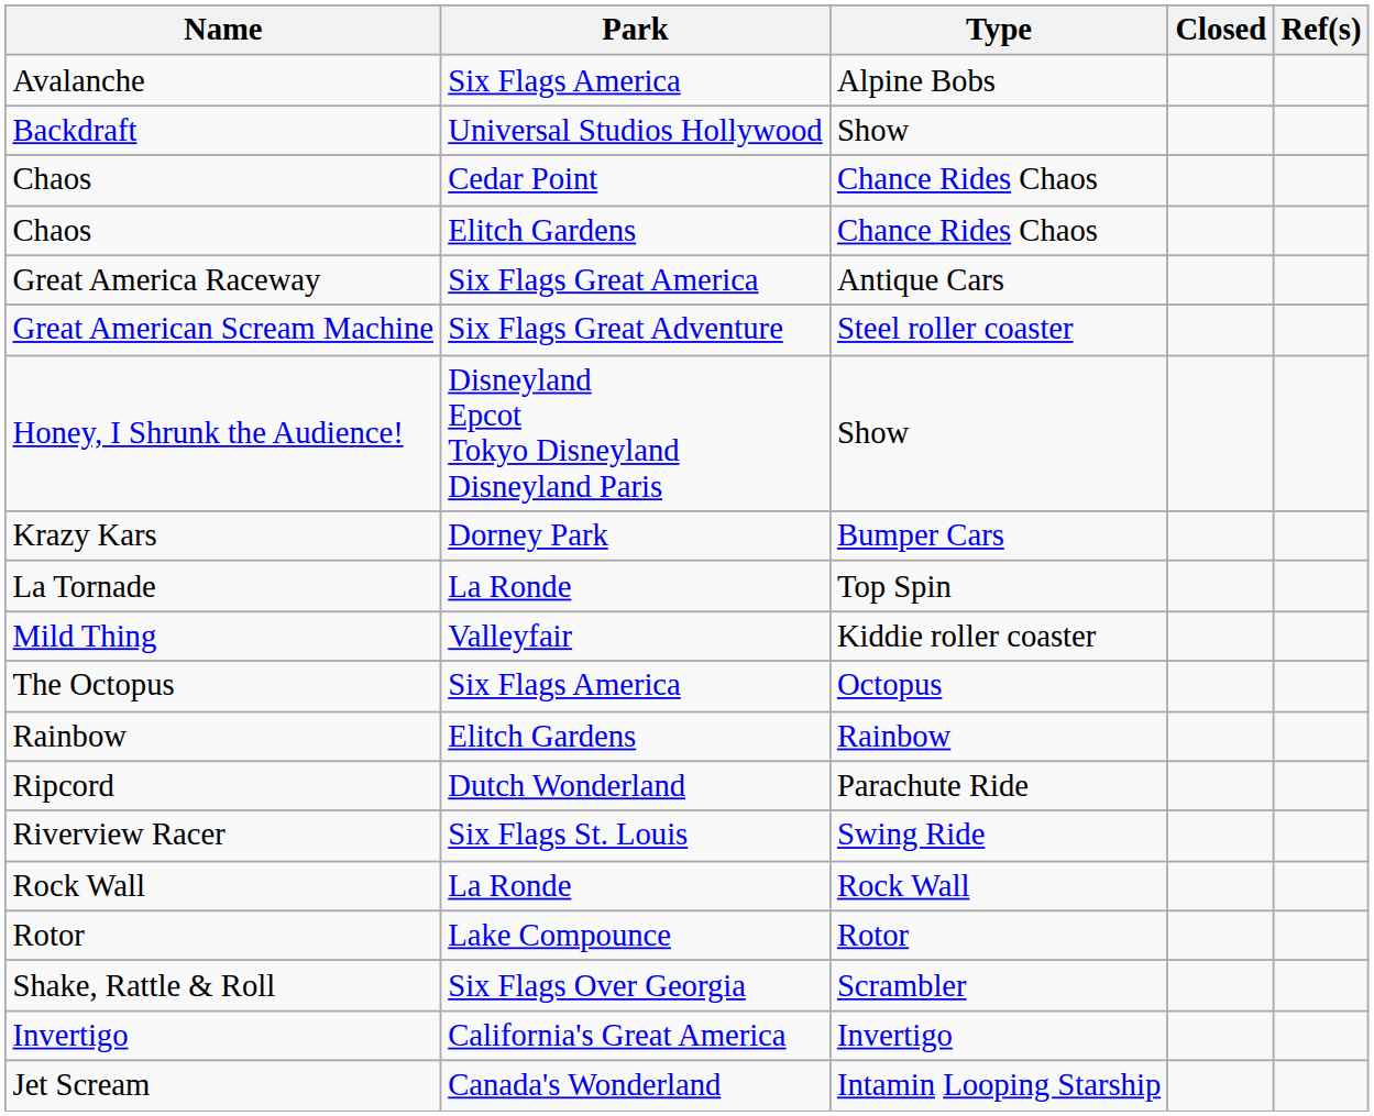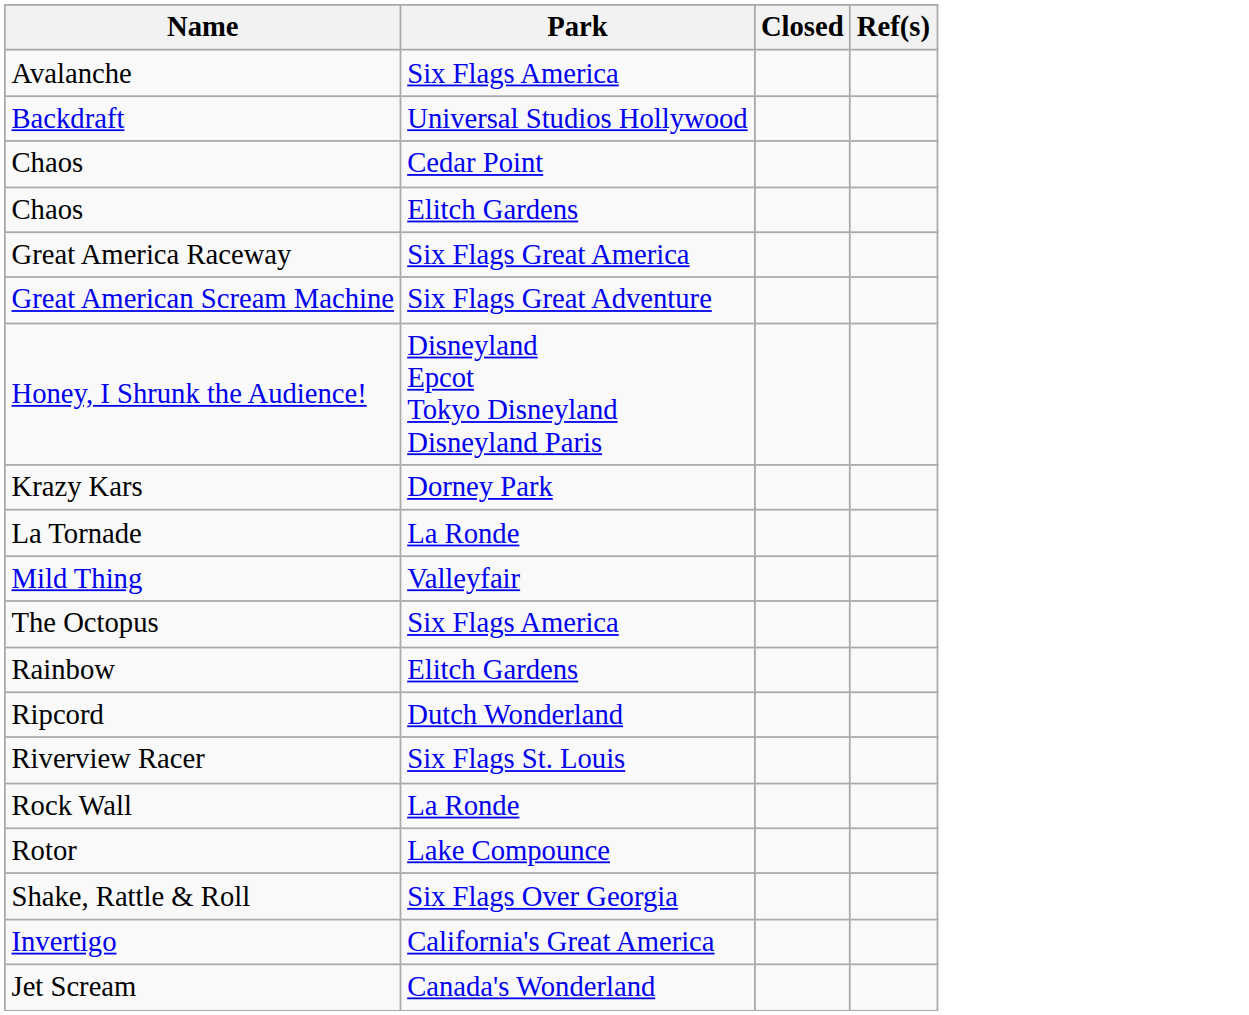- column: Type | Alpine Bobs | Show | Chance Rides Chaos | Chance Rides Chaos | Antique Cars | Steel roller coaster | Show | Bumper Cars | Top Spin | Kiddie roller coaster | Octopus | Rainbow | Parachute Ride | Swing Ride | Rock Wall | Rotor | Scrambler | Invertigo | Intamin Looping Starship
